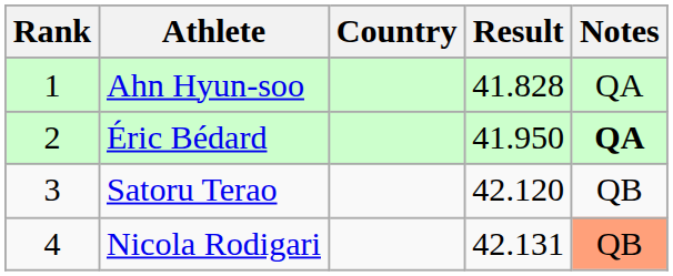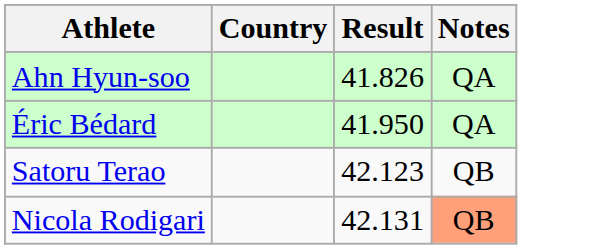- column: Rank | 1 | 2 | 3 | 4
Ahn Hyun-soo | Result: 41.828 -> 41.826
Éric Bédard | Notes: bold -> normal
Satoru Terao | Result: 42.120 -> 42.123
